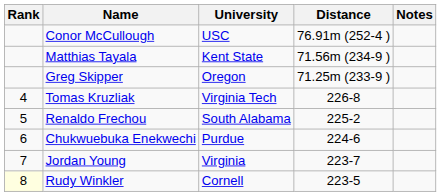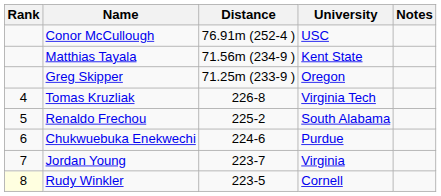columns swapped: University <-> Distance
